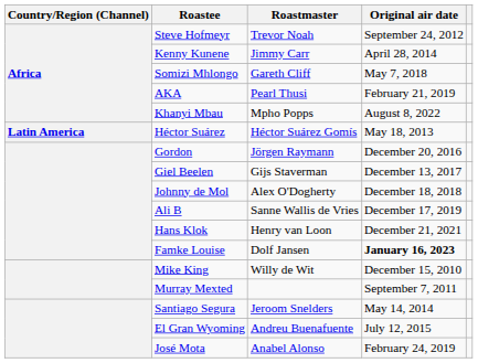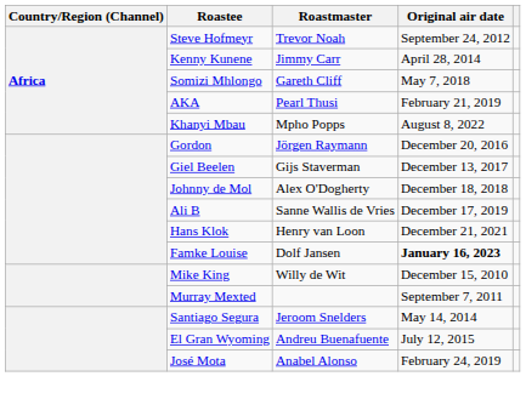- row: Latin America | Héctor Suárez | Héctor Suárez Gomís | May 18, 2013
